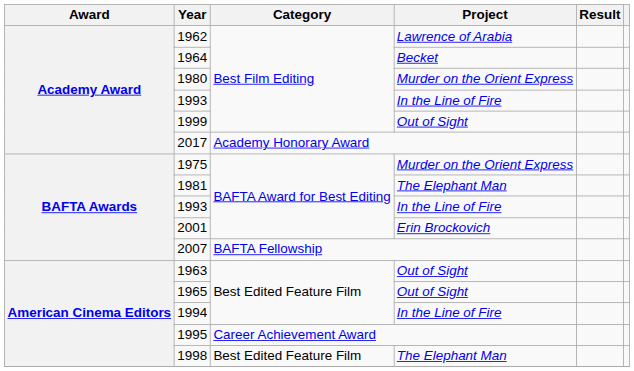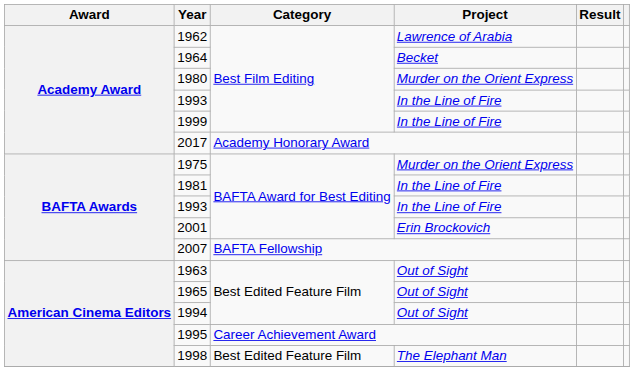1999 | Project: Out of Sight -> In the Line of Fire
1981 | Project: The Elephant Man -> In the Line of Fire
1994 | Project: In the Line of Fire -> Out of Sight
